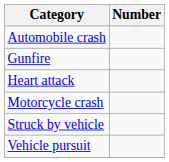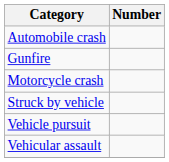- row: Heart attack
+ row: Vehicular assault
